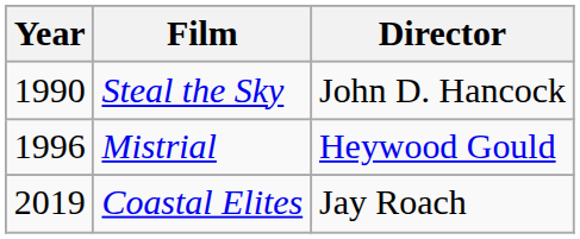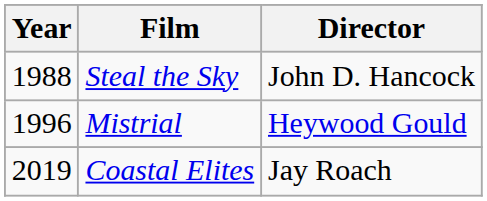Steal the Sky | Year: 1990 -> 1988
